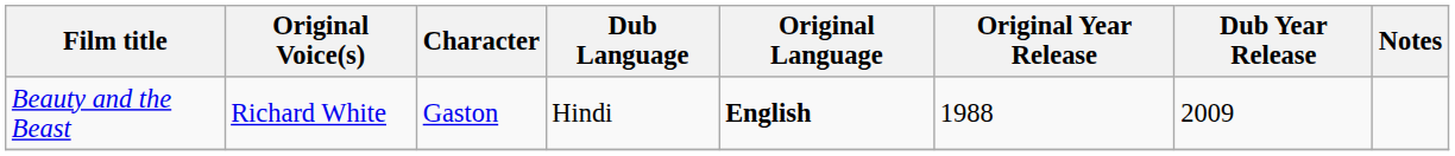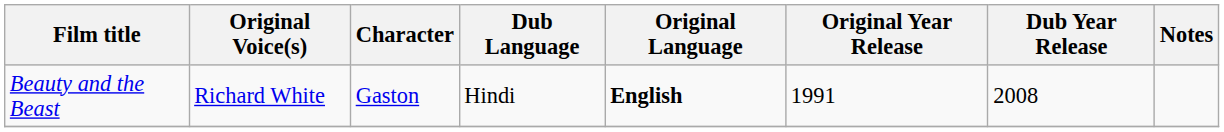Beauty and the Beast | Original Year Release: 1988 -> 1991
Beauty and the Beast | Dub Year Release: 2009 -> 2008
